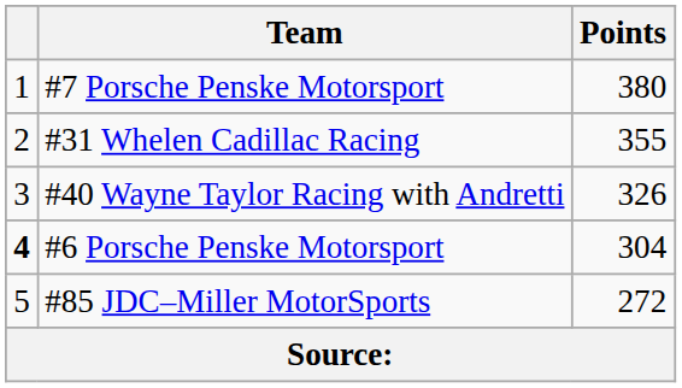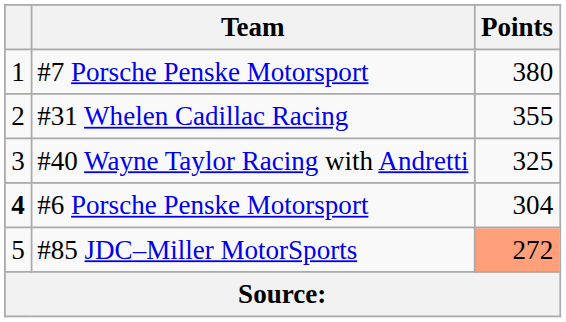#40 Wayne Taylor Racing with Andretti | Points: 326 -> 325
#85 JDC–Miller MotorSports | Points: no background -> lightsalmon background
